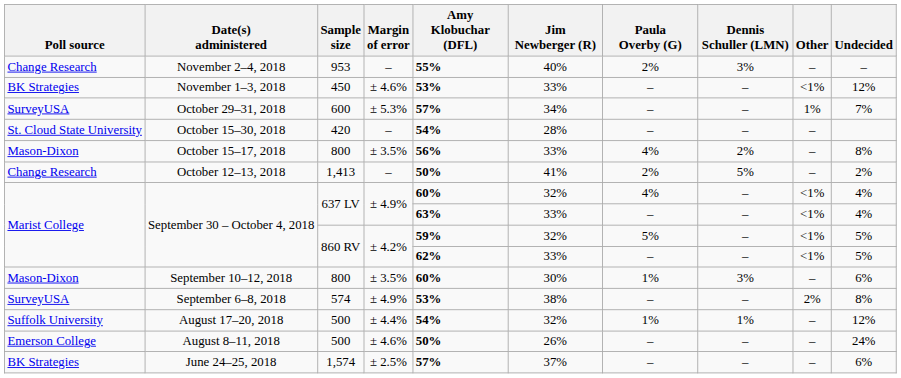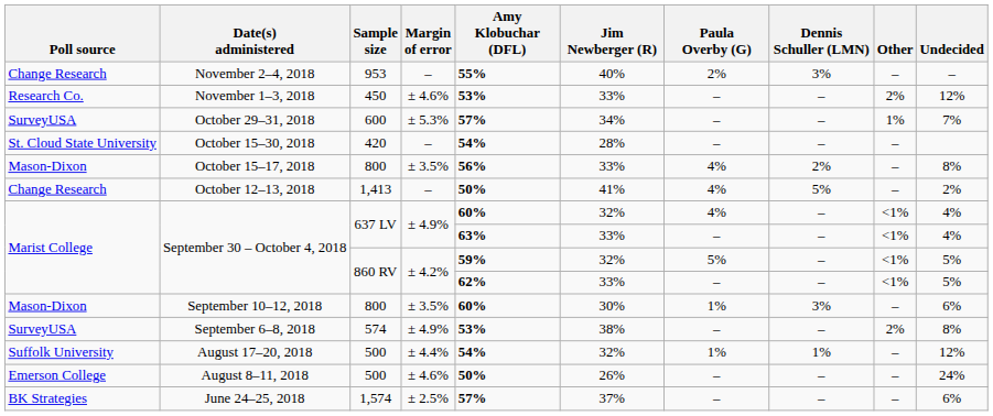November 1–3, 2018 | Poll source: BK Strategies -> Research Co.
November 1–3, 2018 | Other: <1% -> 2%
October 12–13, 2018 | Paula Overby (G): 2% -> 4%
